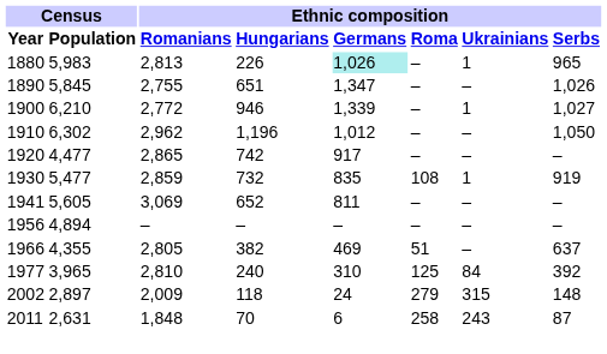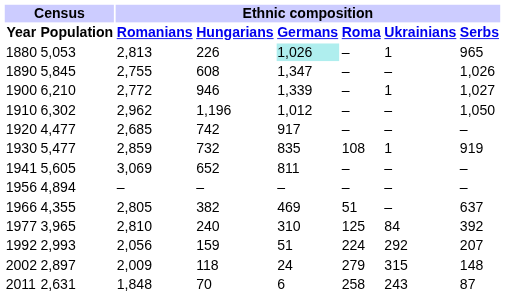1880 | Census / Population: 5,983 -> 5,053
1890 | Ethnic composition / Hungarians: 651 -> 608
1920 | Ethnic composition / Romanians: 2,865 -> 2,685
+ row: 1992 | 2,993 | 2,056 | 159 | 51 | 224 | 292 | 207
